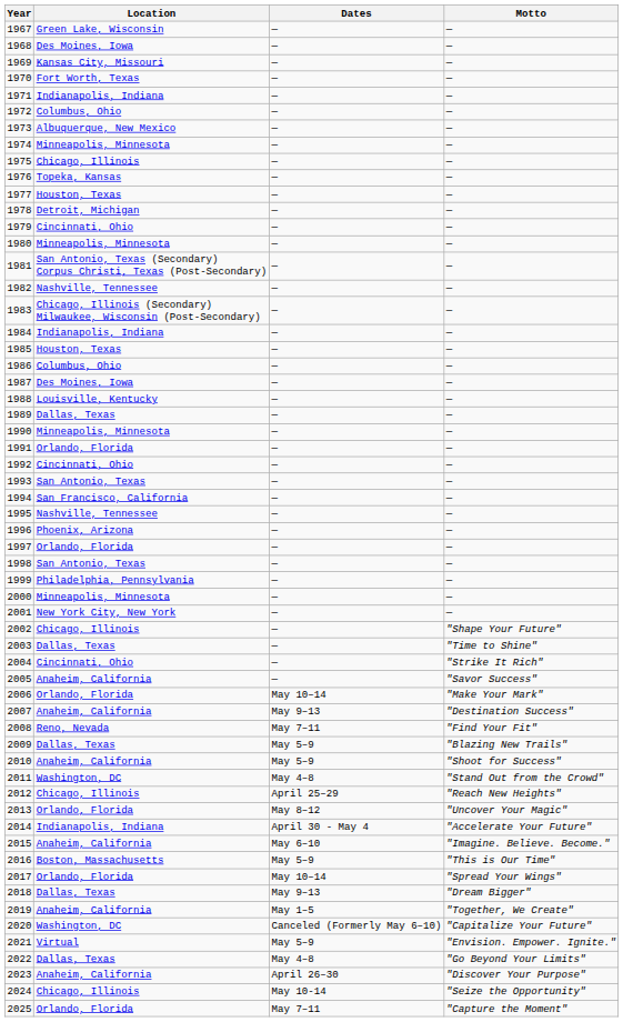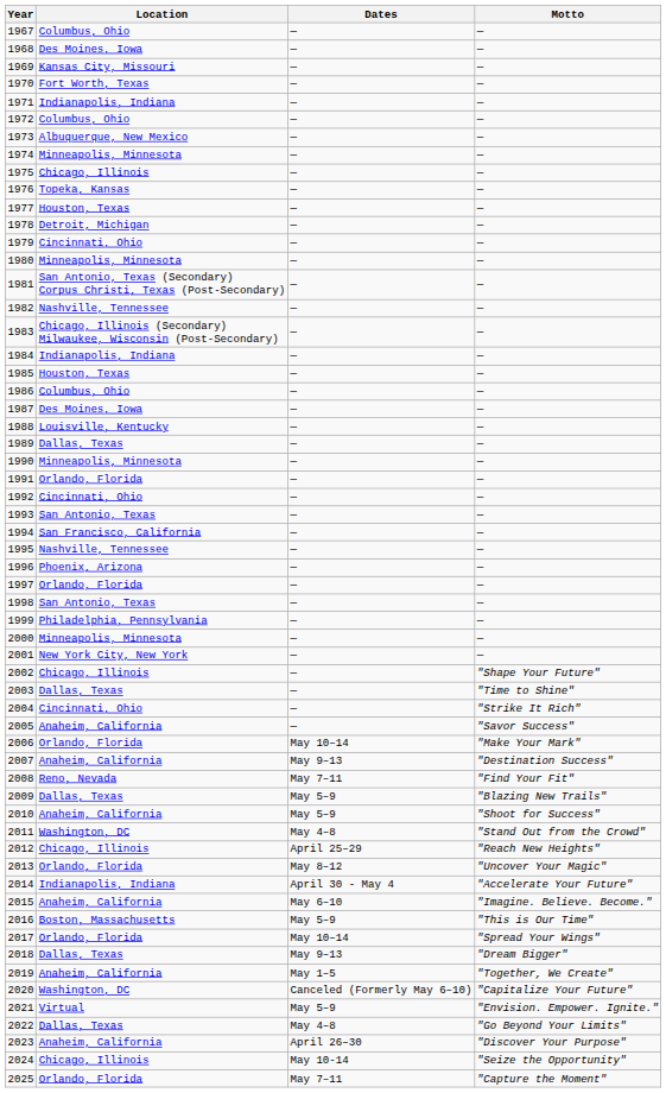1967 | Location: Green Lake, Wisconsin -> Columbus, Ohio
